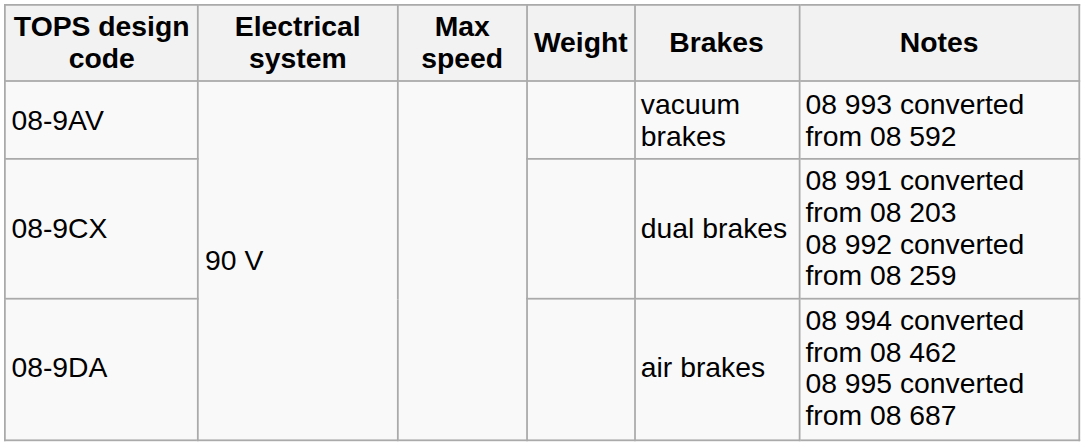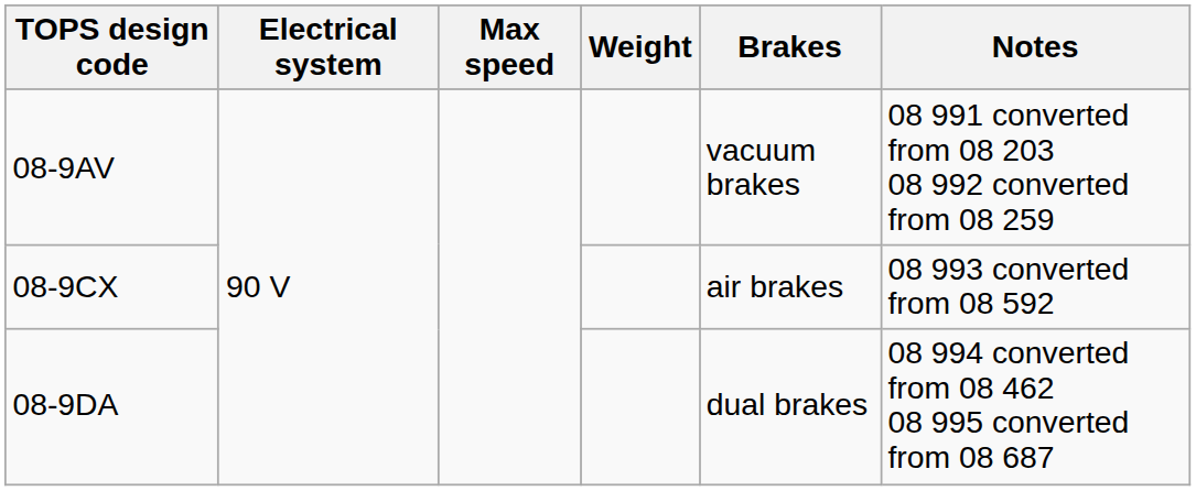08-9AV | Notes: 08 993 converted from 08 592 -> 08 991 converted from 08 203 08 992 converted from 08 259
08-9CX | Brakes: dual brakes -> air brakes
08-9CX | Notes: 08 991 converted from 08 203 08 992 converted from 08 259 -> 08 993 converted from 08 592
08-9DA | Brakes: air brakes -> dual brakes
